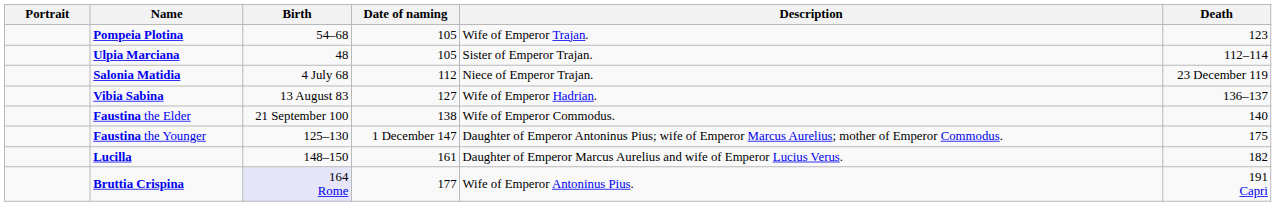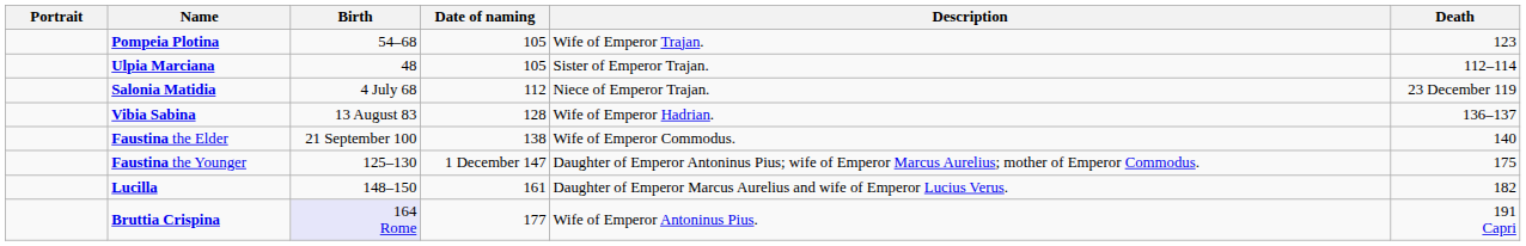Vibia Sabina | Date of naming: 127 -> 128
